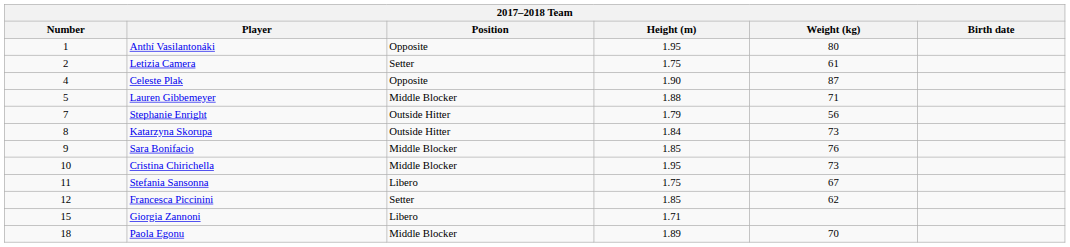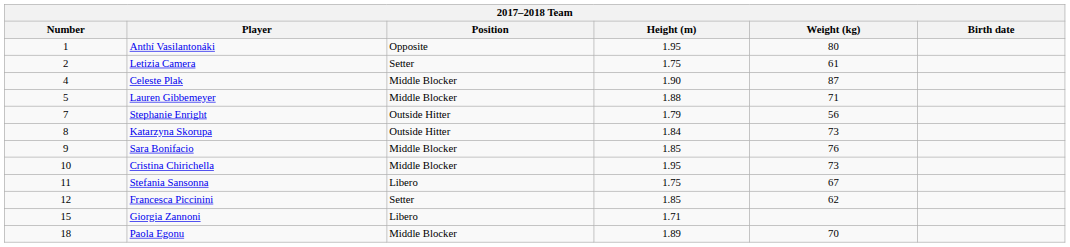Celeste Plak | Position: Opposite -> Middle Blocker
